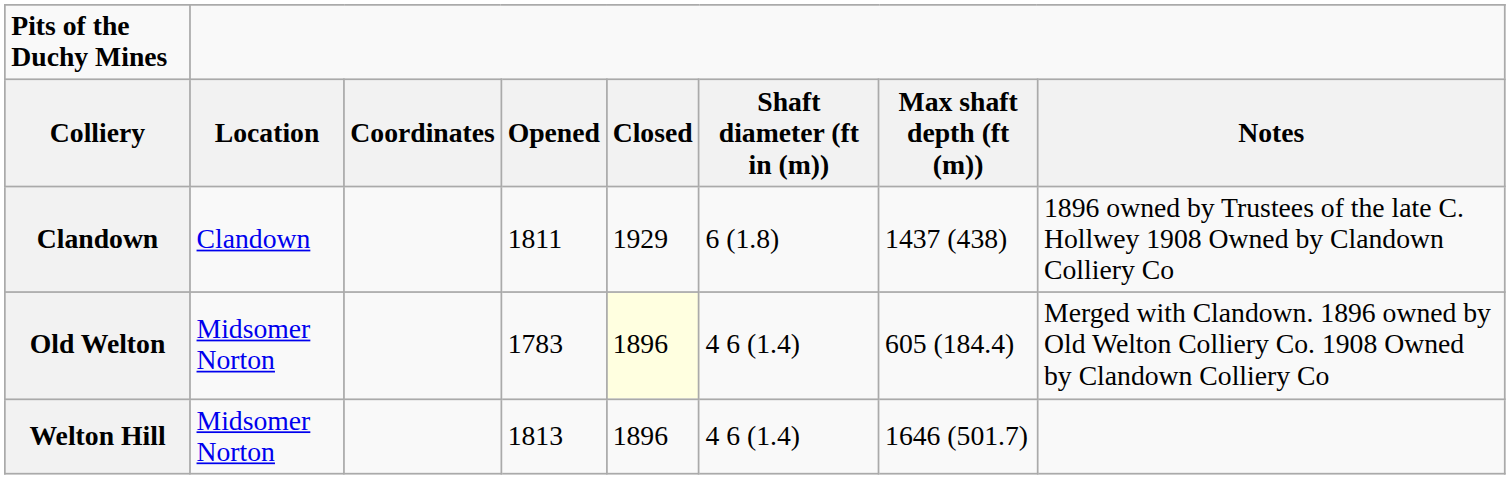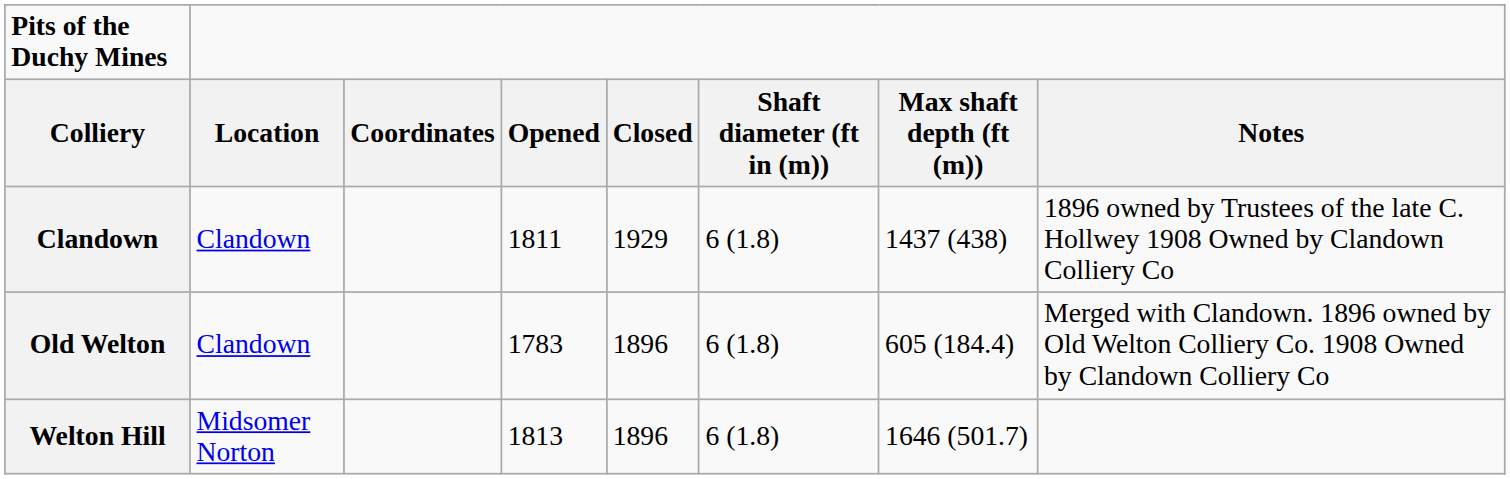Old Welton | Location: Midsomer Norton -> Clandown
Old Welton | Closed: lightyellow background -> no background
Old Welton | Shaft diameter (ft in (m)): 4 6 (1.4) -> 6 (1.8)
Welton Hill | Shaft diameter (ft in (m)): 4 6 (1.4) -> 6 (1.8)
